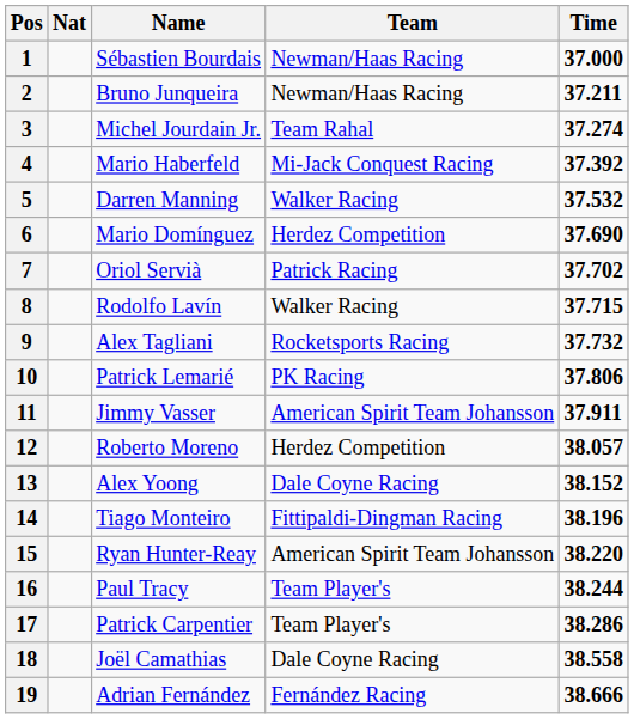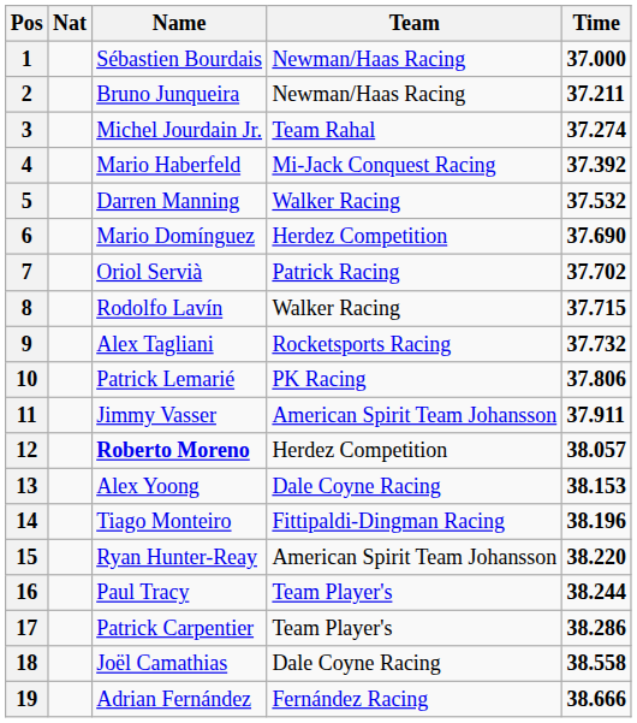12 | Name: normal -> bold
13 | Time: 38.152 -> 38.153
